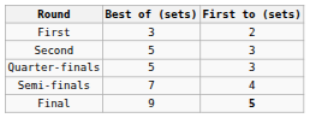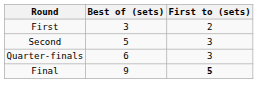Quarter-finals | Best of (sets): 5 -> 6
- row: Semi-finals | 7 | 4
